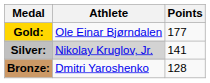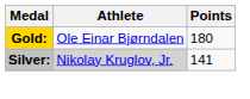Gold: | Points: 177 -> 180
- row: Bronze: | Dmitri Yaroshenko | 128
